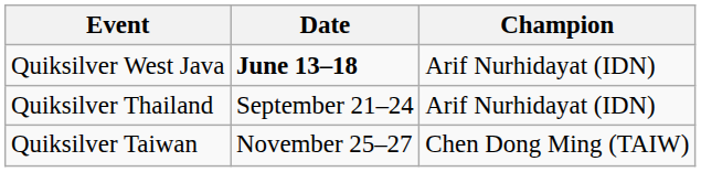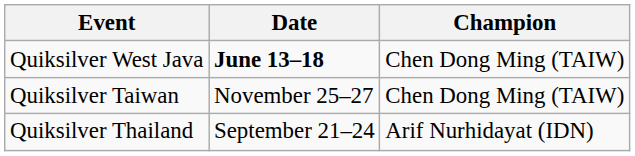Quiksilver West Java | Champion: Arif Nurhidayat (IDN) -> Chen Dong Ming (TAIW)
rows swapped: Quiksilver Thailand <-> Quiksilver Taiwan
